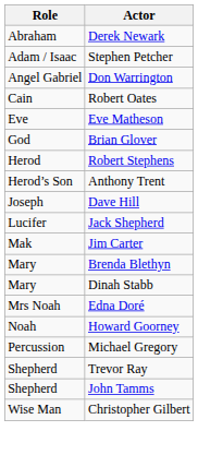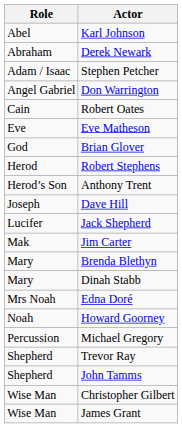+ row: Abel | Karl Johnson
+ row: Wise Man | James Grant
